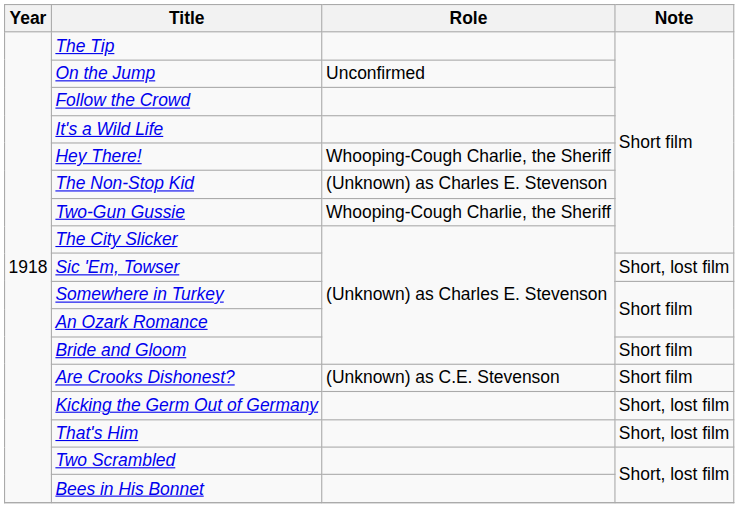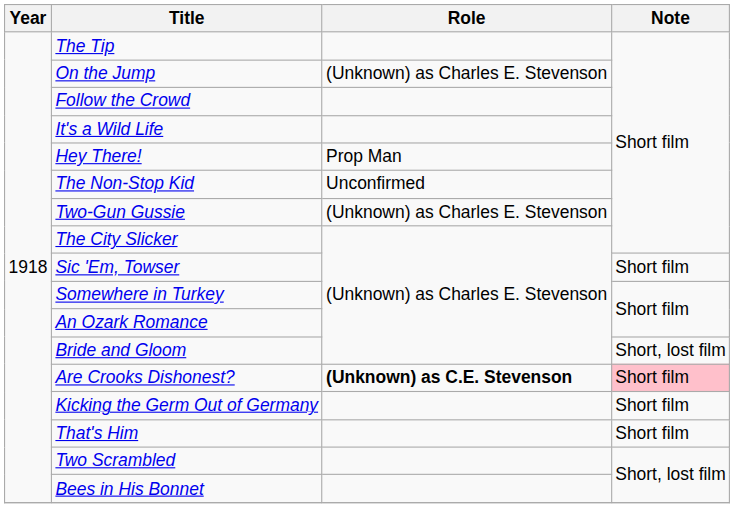On the Jump | Role: Unconfirmed -> (Unknown) as Charles E. Stevenson
Hey There! | Role: Whooping-Cough Charlie, the Sheriff -> Prop Man
The Non-Stop Kid | Role: (Unknown) as Charles E. Stevenson -> Unconfirmed
Two-Gun Gussie | Role: Whooping-Cough Charlie, the Sheriff -> (Unknown) as Charles E. Stevenson
Sic 'Em, Towser | Note: Short, lost film -> Short film
Bride and Gloom | Note: Short film -> Short, lost film
Are Crooks Dishonest? | Role: normal -> bold
Are Crooks Dishonest? | Note: no background -> pink background
Kicking the Germ Out of Germany | Note: Short, lost film -> Short film
That's Him | Note: Short, lost film -> Short film
